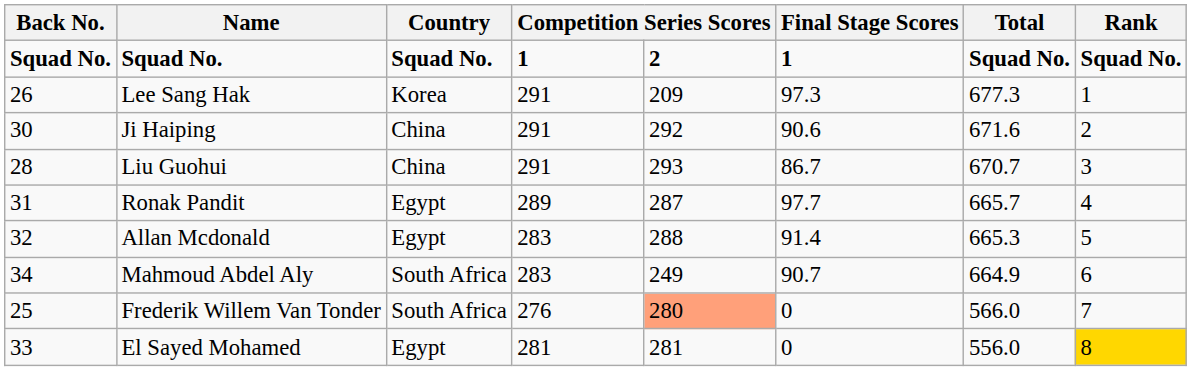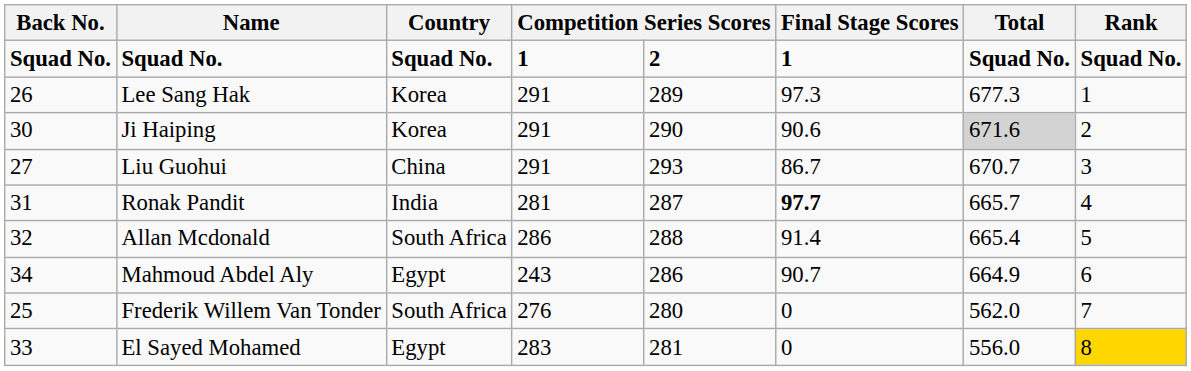Lee Sang Hak | column 5: 209 -> 289
Ji Haiping | Country: China -> Korea
Ji Haiping | column 5: 292 -> 290
Ji Haiping | Total: no background -> lightgrey background
Liu Guohui | Back No.: 28 -> 27
Ronak Pandit | Country: Egypt -> India
Ronak Pandit | column 4: 289 -> 281
Ronak Pandit | Final Stage Scores: normal -> bold
Allan Mcdonald | Country: Egypt -> South Africa
Allan Mcdonald | column 4: 283 -> 286
Allan Mcdonald | Total: 665.3 -> 665.4
Mahmoud Abdel Aly | Country: South Africa -> Egypt
Mahmoud Abdel Aly | column 4: 283 -> 243
Mahmoud Abdel Aly | column 5: 249 -> 286
Frederik Willem Van Tonder | column 5: lightsalmon background -> no background
Frederik Willem Van Tonder | Total: 566.0 -> 562.0
El Sayed Mohamed | column 4: 281 -> 283
